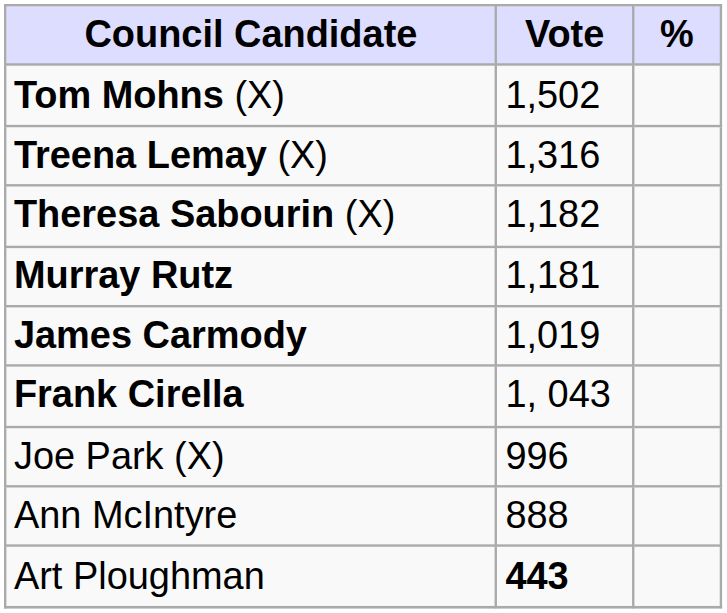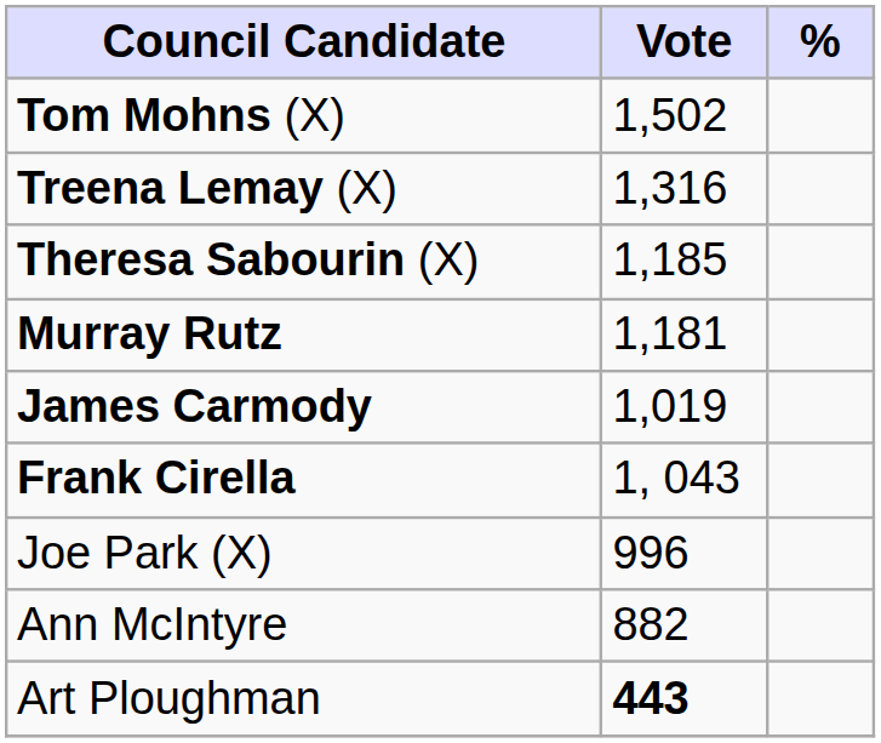Theresa Sabourin (X) | Vote: 1,182 -> 1,185
Ann McIntyre | Vote: 888 -> 882
